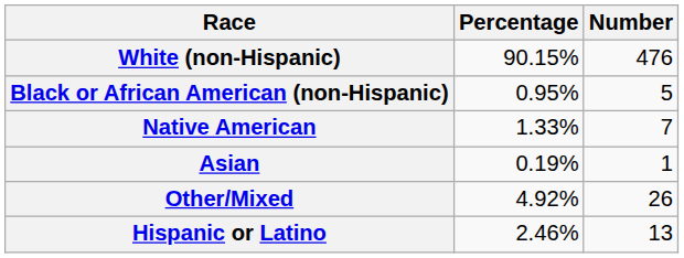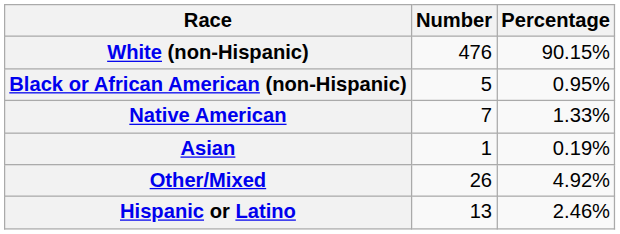columns swapped: Number <-> Percentage
